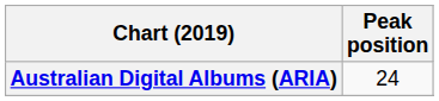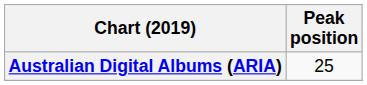Australian Digital Albums (ARIA) | Peak position: 24 -> 25
